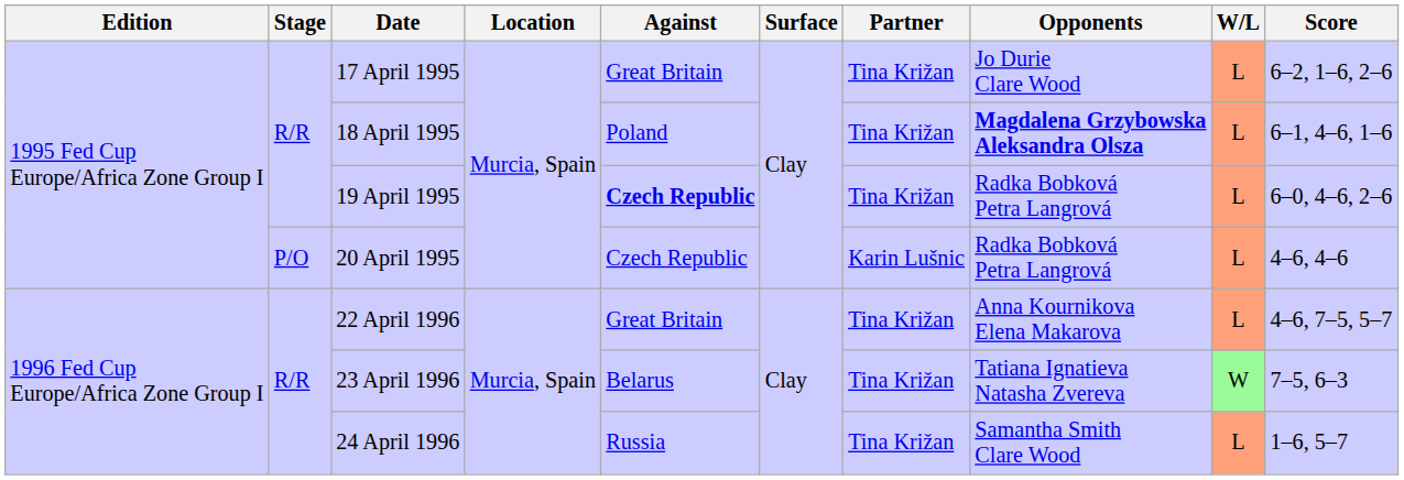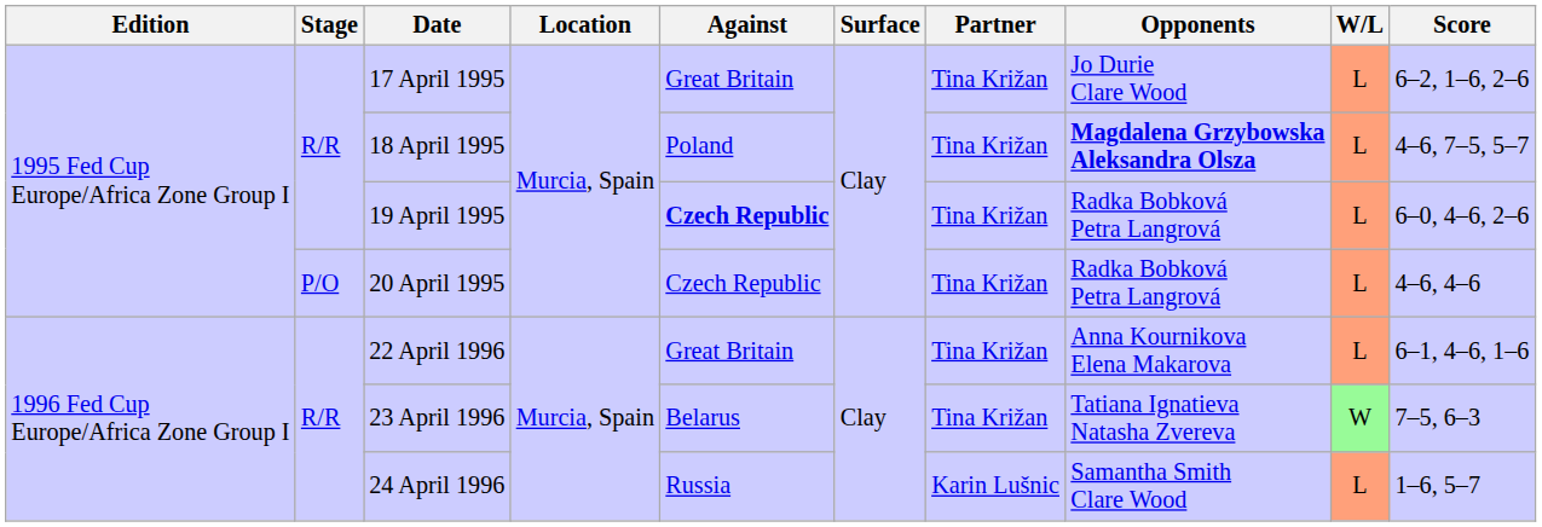18 April 1995 | Score: 6–1, 4–6, 1–6 -> 4–6, 7–5, 5–7
20 April 1995 | Partner: Karin Lušnic -> Tina Križan
22 April 1996 | Score: 4–6, 7–5, 5–7 -> 6–1, 4–6, 1–6
24 April 1996 | Partner: Tina Križan -> Karin Lušnic
